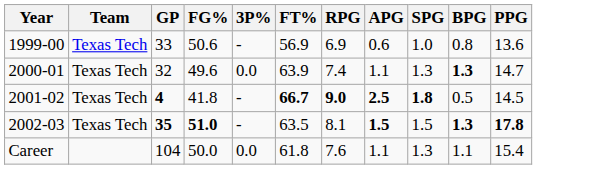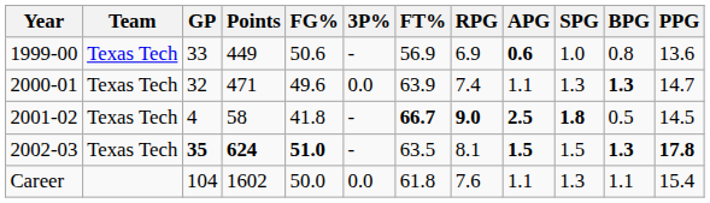+ column: Points | 449 | 471 | 58 | 624 | 1602
1999-00 | APG: normal -> bold
2001-02 | GP: bold -> normal
